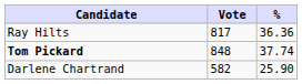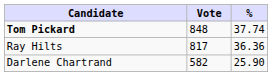rows swapped: Tom Pickard <-> Ray Hilts
